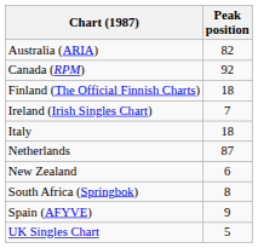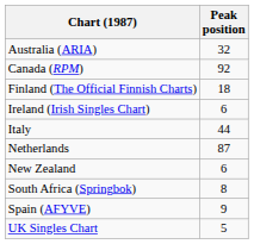Australia (ARIA) | Peak position: 82 -> 32
Ireland (Irish Singles Chart) | Peak position: 7 -> 6
Italy | Peak position: 18 -> 44
